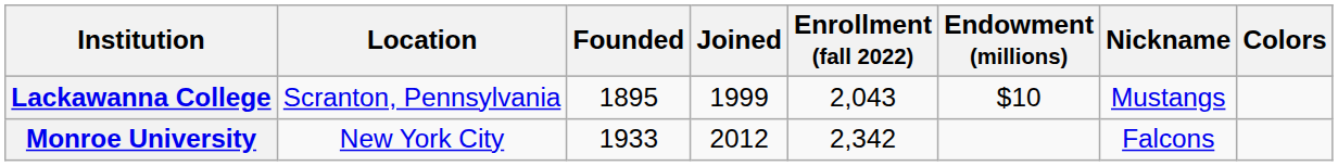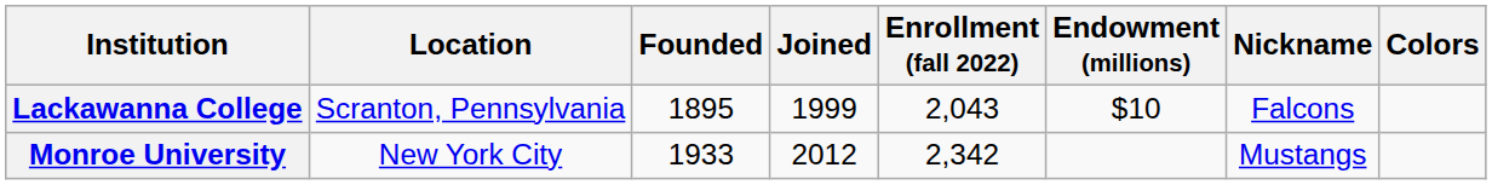Lackawanna College | Nickname: Mustangs -> Falcons
Monroe University | Nickname: Falcons -> Mustangs
